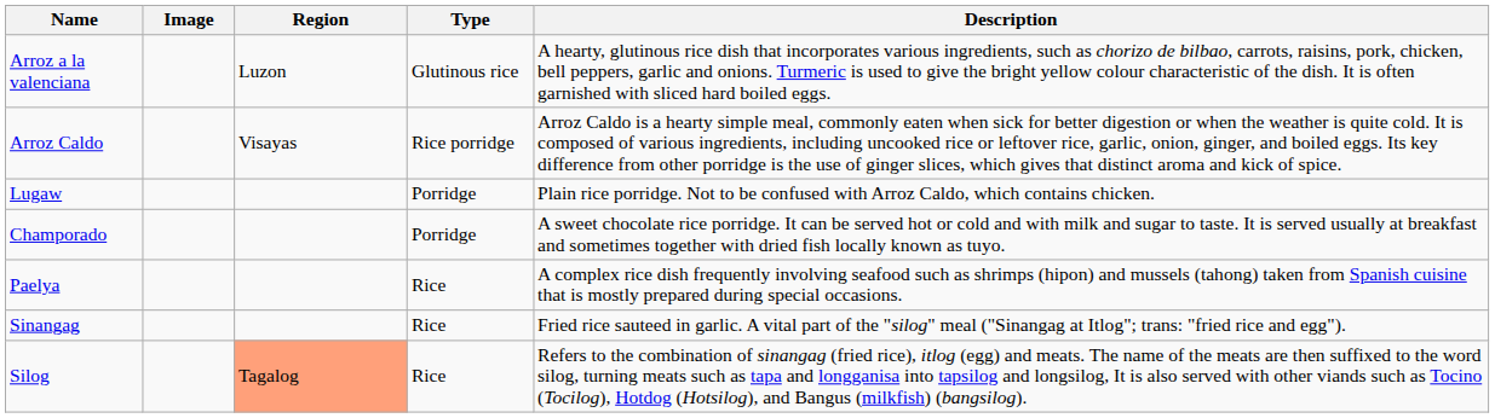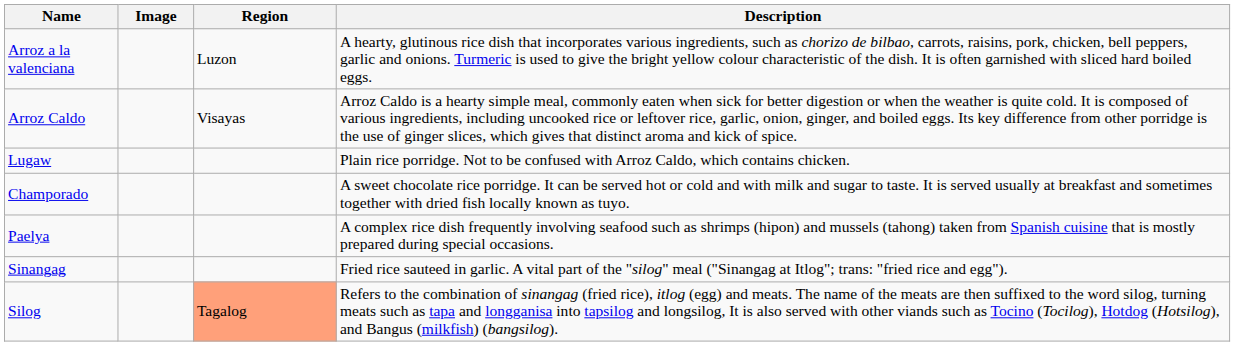- column: Type | Glutinous rice | Rice porridge | Porridge | Porridge | Rice | Rice | Rice
